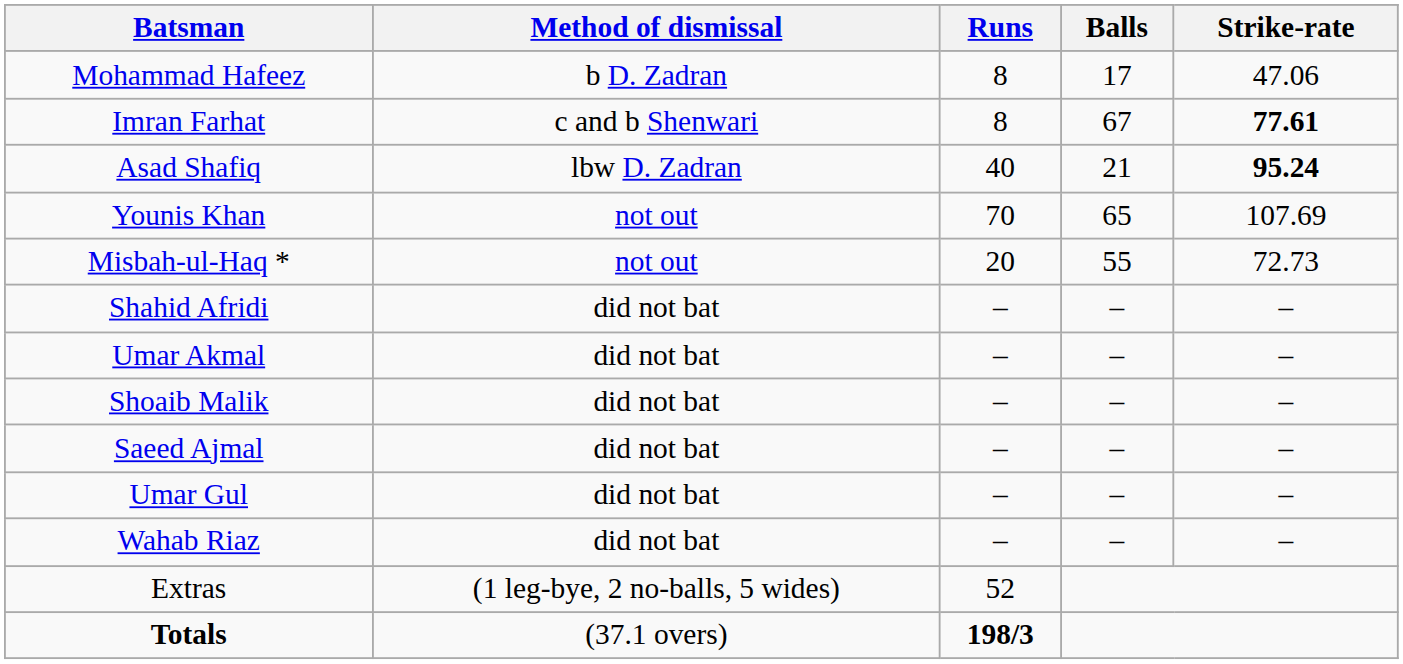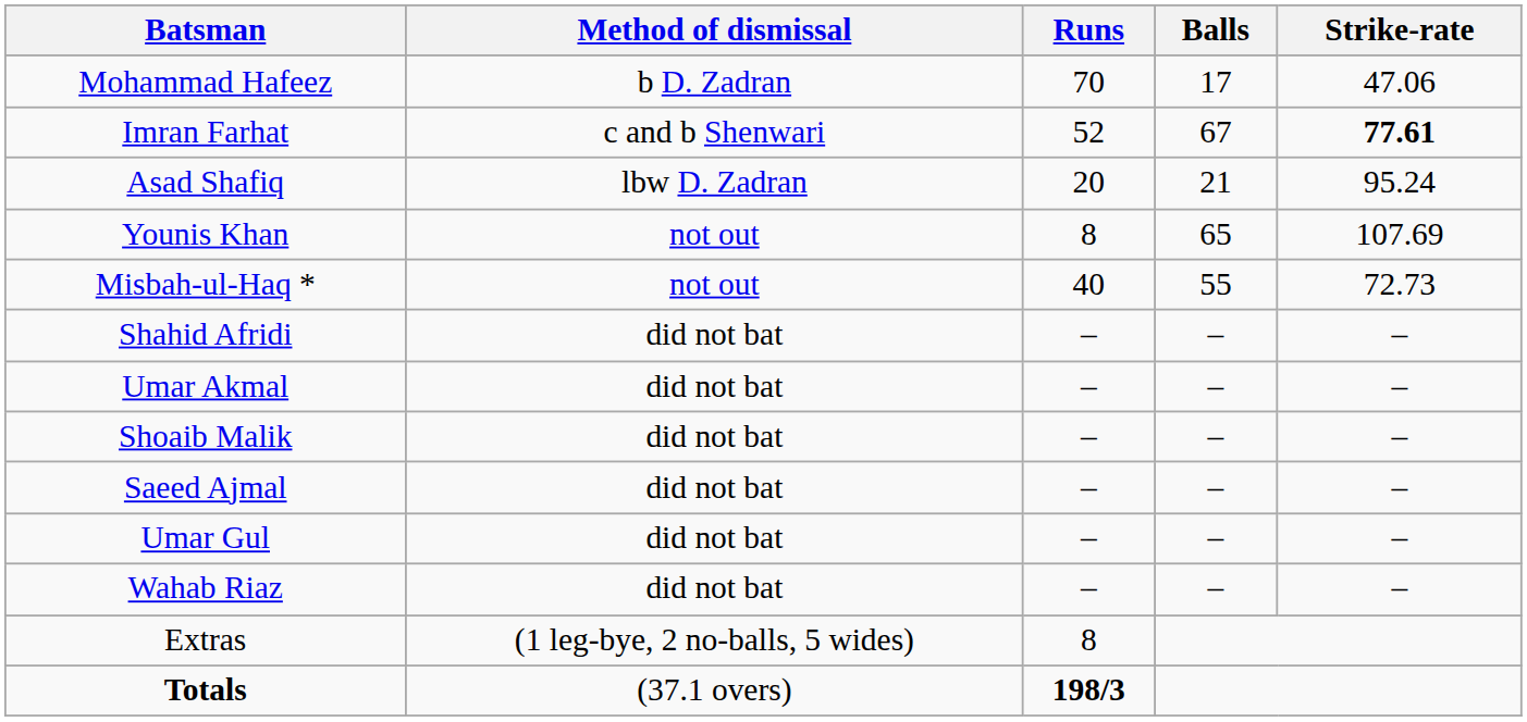Mohammad Hafeez | Runs: 8 -> 70
Imran Farhat | Runs: 8 -> 52
Asad Shafiq | Runs: 40 -> 20
Asad Shafiq | Strike-rate: bold -> normal
Younis Khan | Runs: 70 -> 8
Misbah-ul-Haq * | Runs: 20 -> 40
Extras | Runs: 52 -> 8
